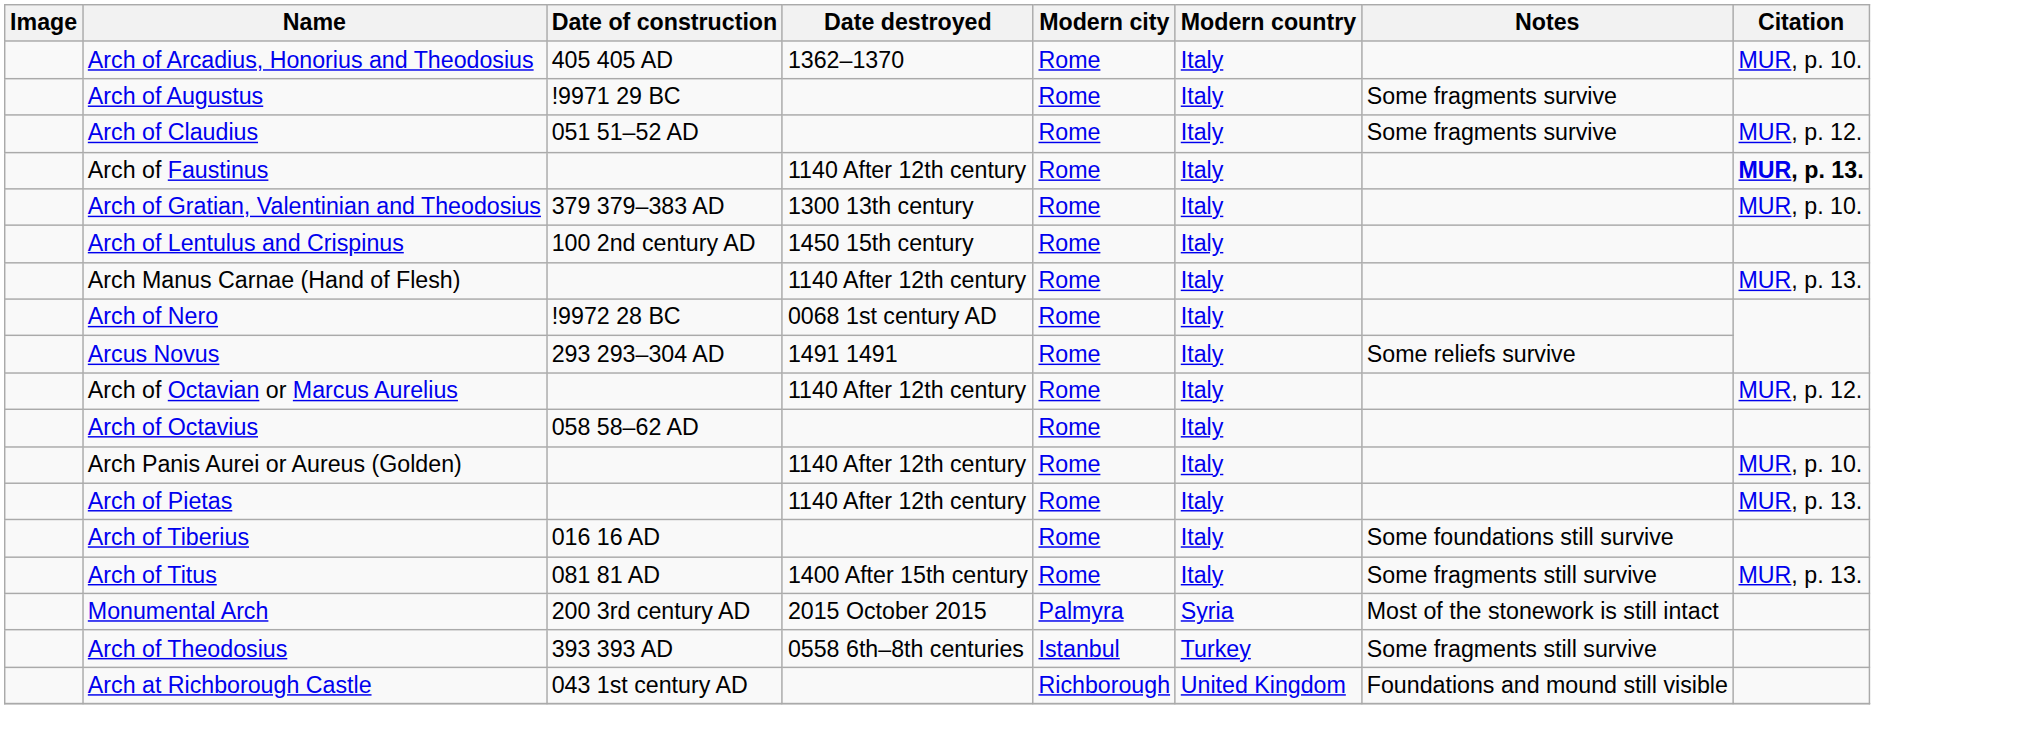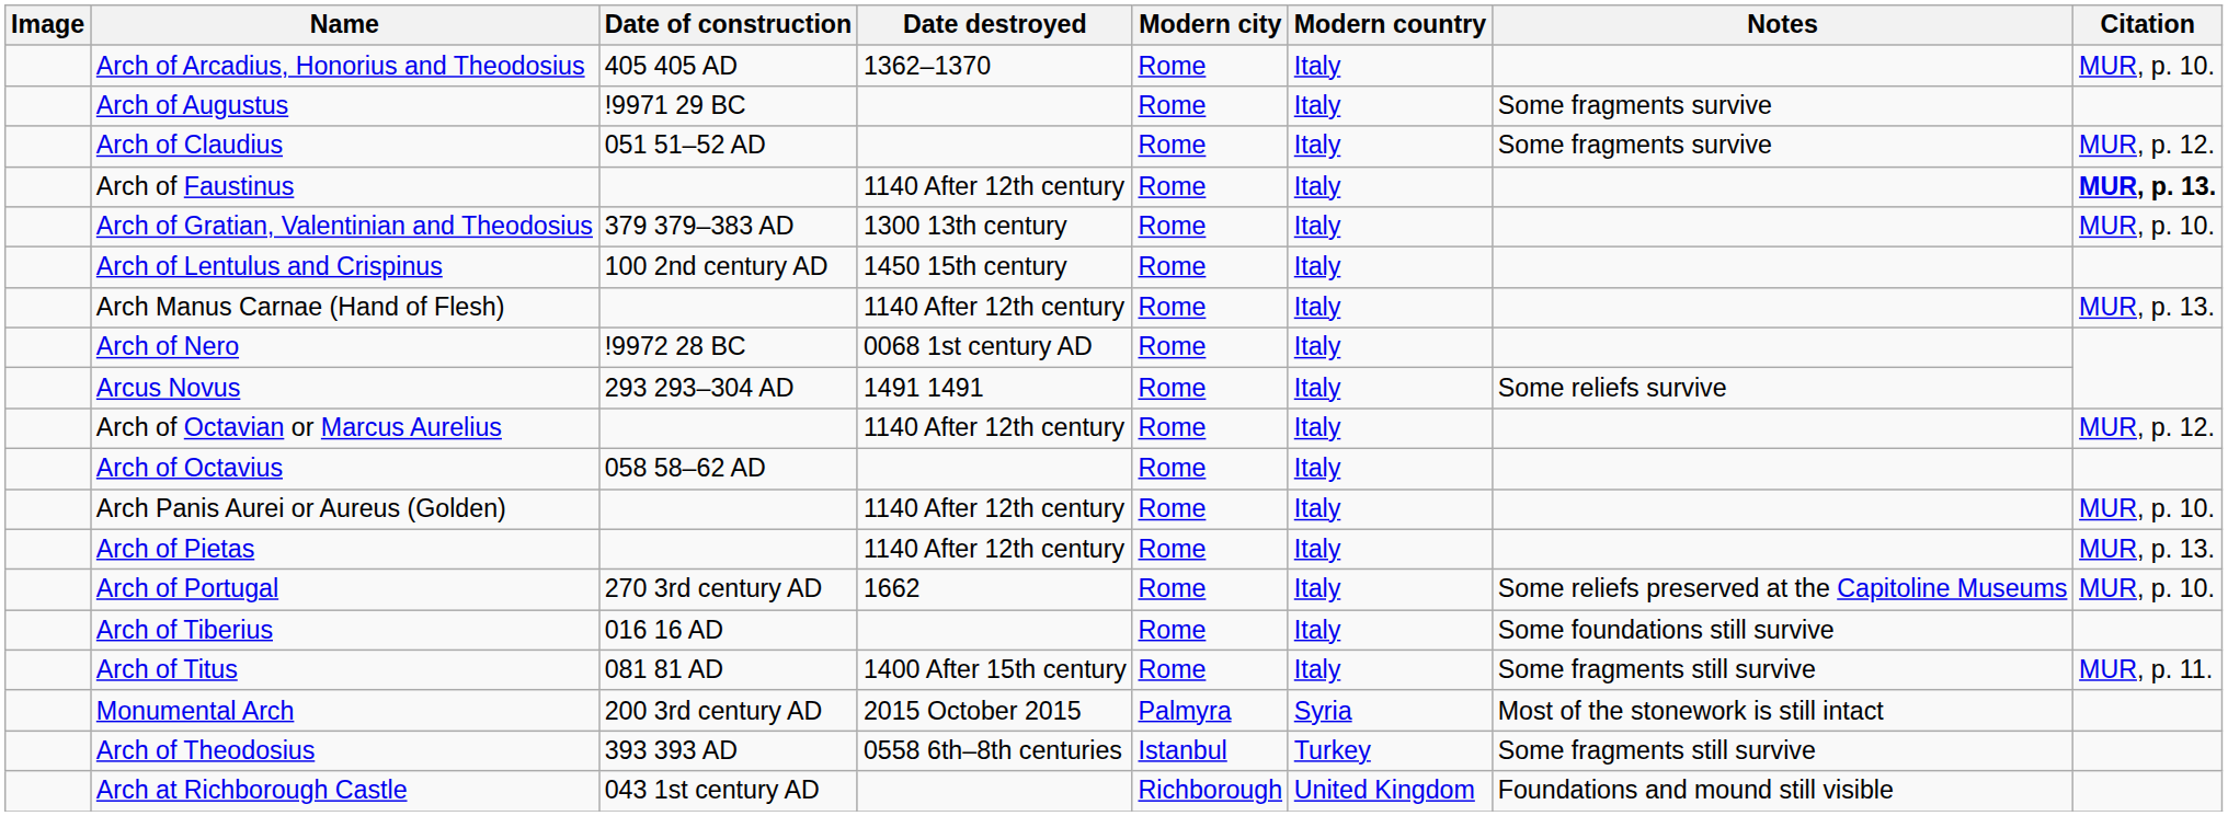+ row: Arch of Portugal | 270 3rd century AD | 1662 | Rome | Italy | Some reliefs preserved at the Capitoline Museums | MUR, p. 10.
Arch of Titus | Citation: MUR, p. 13. -> MUR, p. 11.
